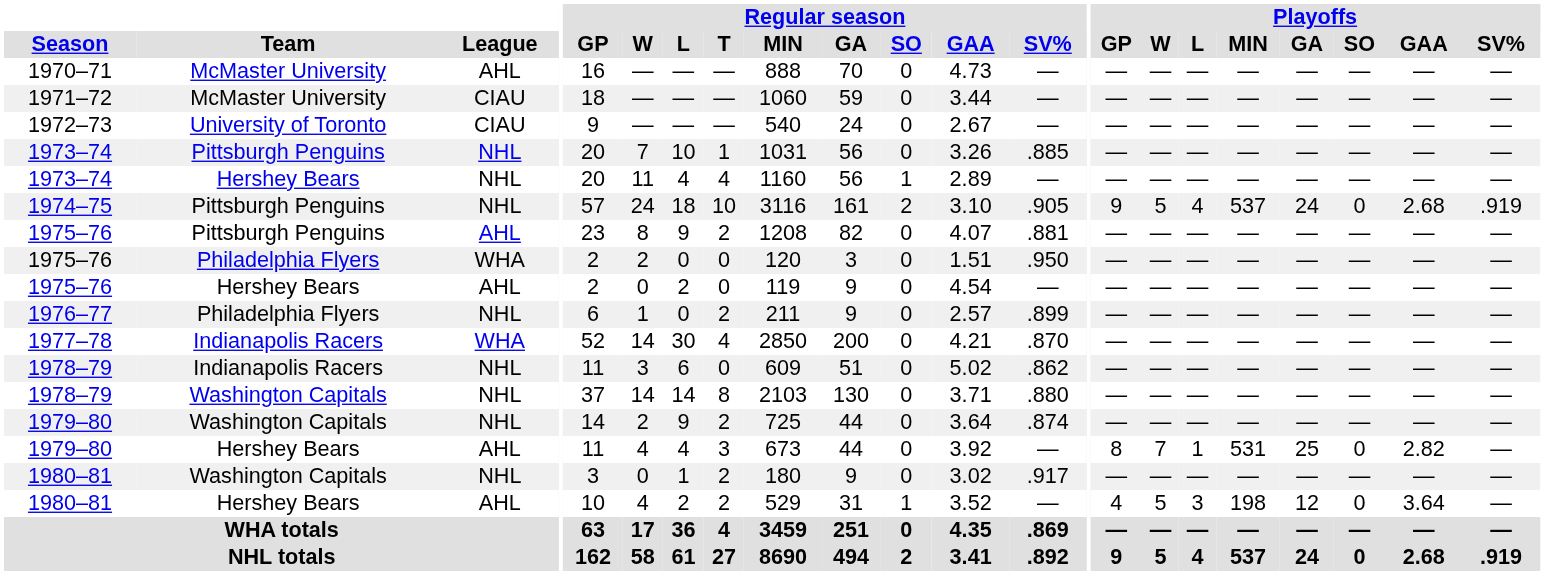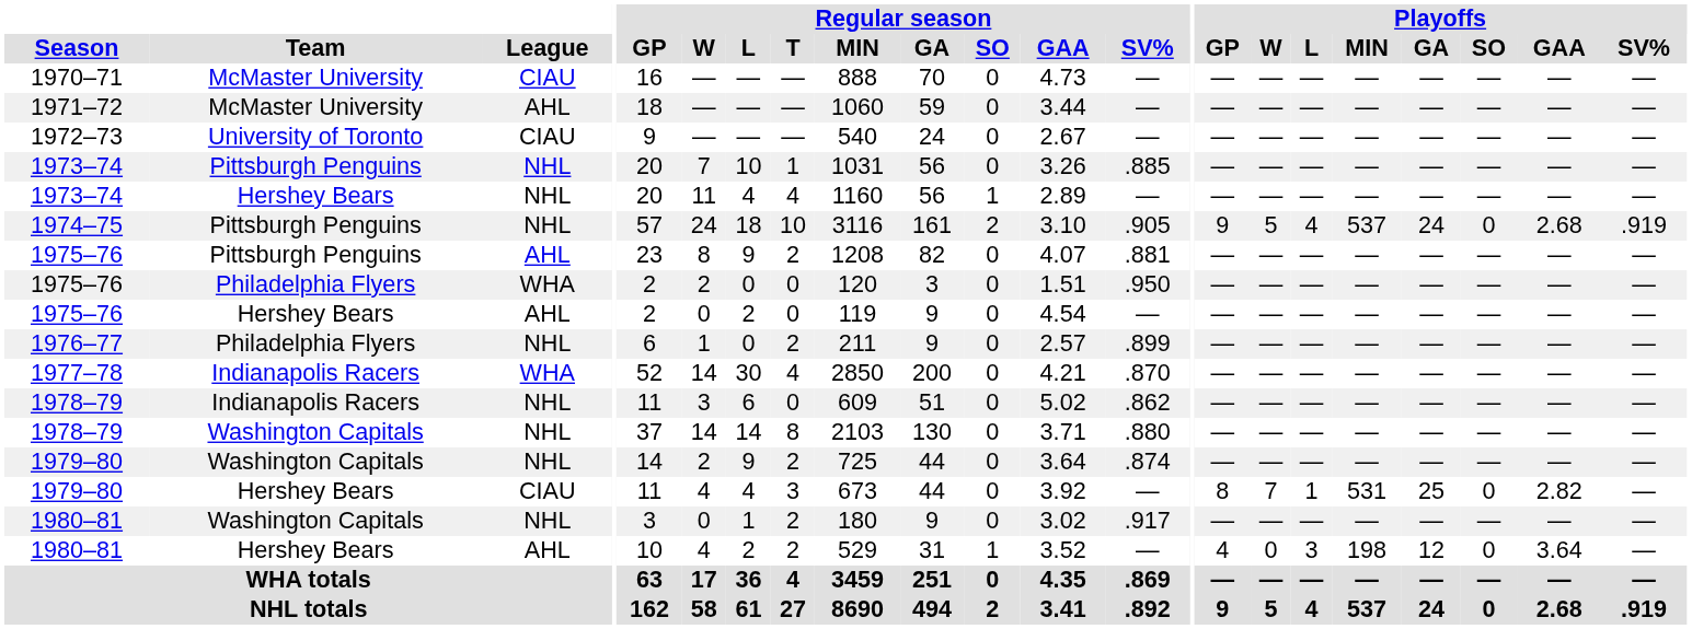1970–71 | League: AHL -> CIAU
1971–72 | League: CIAU -> AHL
1979–80 / Hershey Bears | League: AHL -> CIAU
1980–81 / Hershey Bears | Playoffs / W: 5 -> 0
